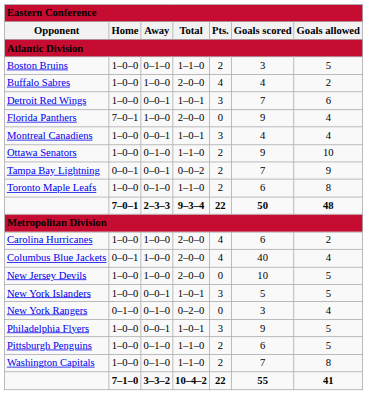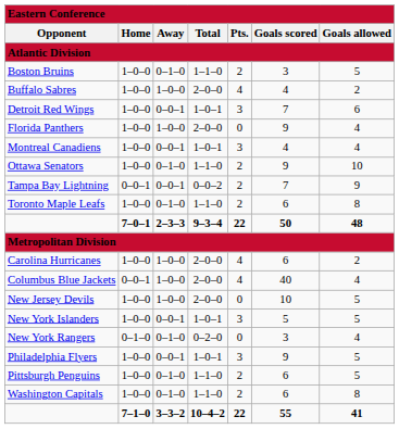Florida Panthers | column 2: 7–0–1 -> 1–0–0
Washington Capitals | column 6: 7 -> 6
